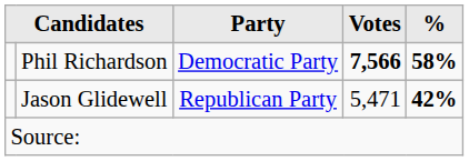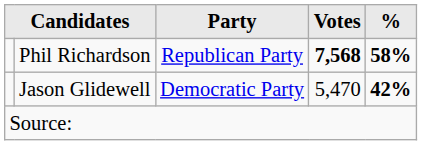Phil Richardson | Party: Democratic Party -> Republican Party
Phil Richardson | Votes: 7,566 -> 7,568
Jason Glidewell | Party: Republican Party -> Democratic Party
Jason Glidewell | Votes: 5,471 -> 5,470
